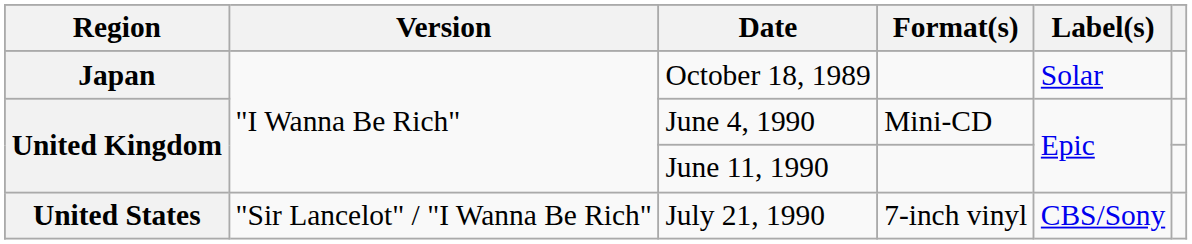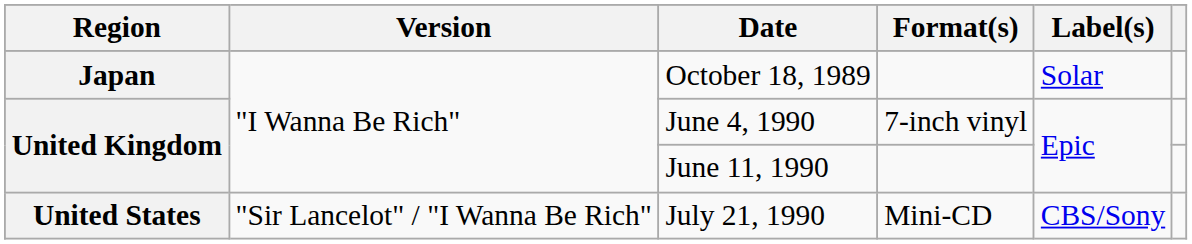June 4, 1990 | Format(s): Mini-CD -> 7-inch vinyl
July 21, 1990 | Format(s): 7-inch vinyl -> Mini-CD
